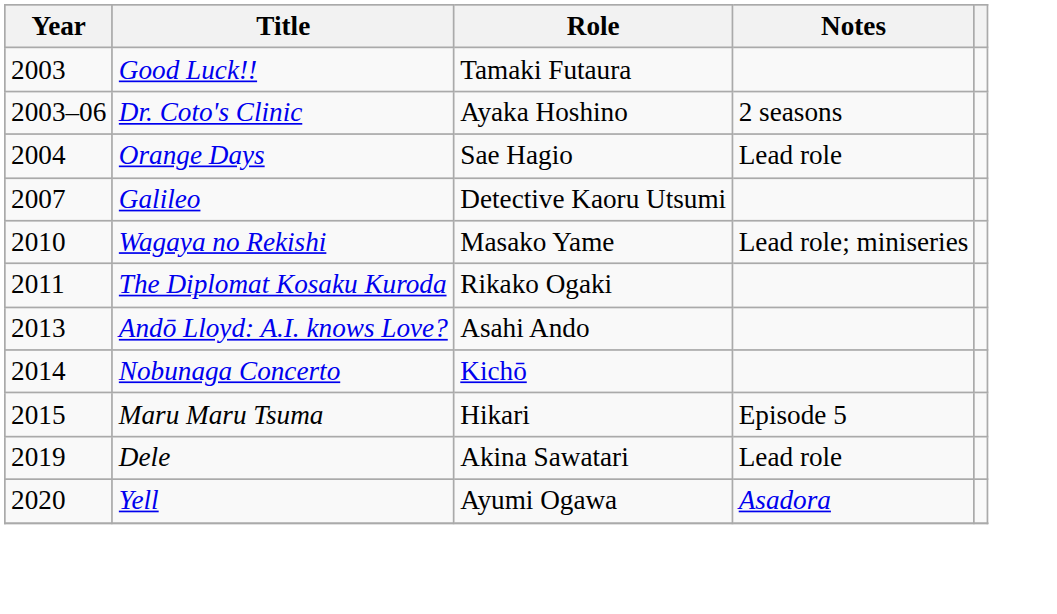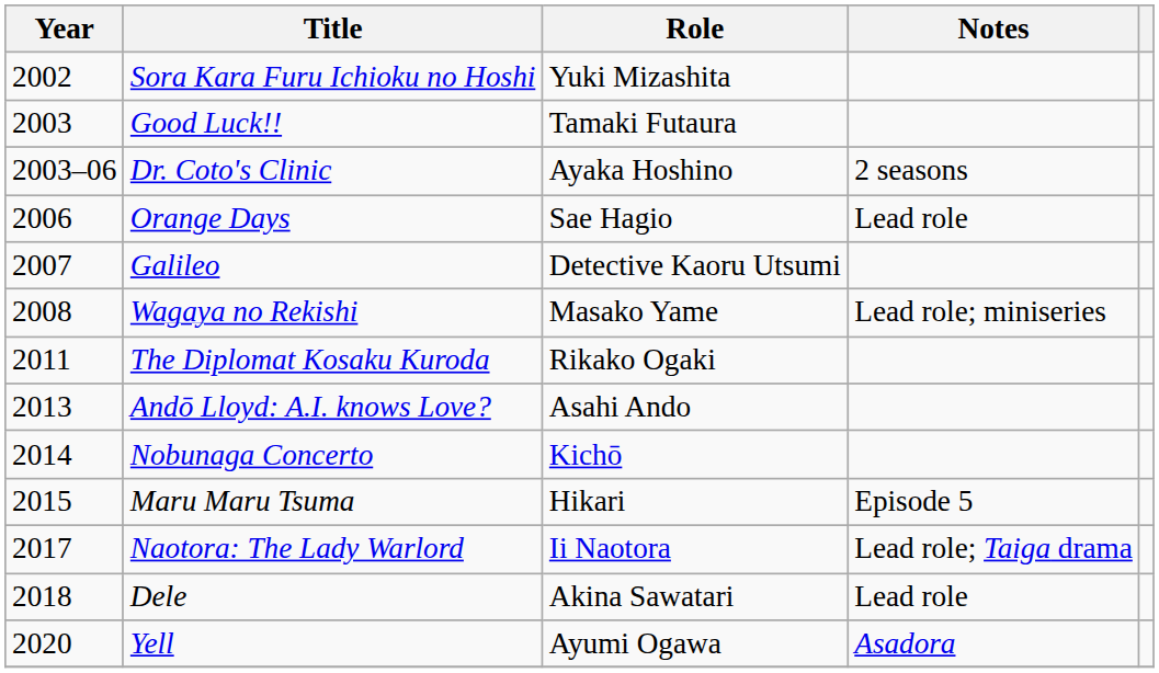+ row: 2002 | Sora Kara Furu Ichioku no Hoshi | Yuki Mizashita
Orange Days | Year: 2004 -> 2006
Wagaya no Rekishi | Year: 2010 -> 2008
+ row: 2017 | Naotora: The Lady Warlord | Ii Naotora | Lead role; Taiga drama
Dele | Year: 2019 -> 2018
